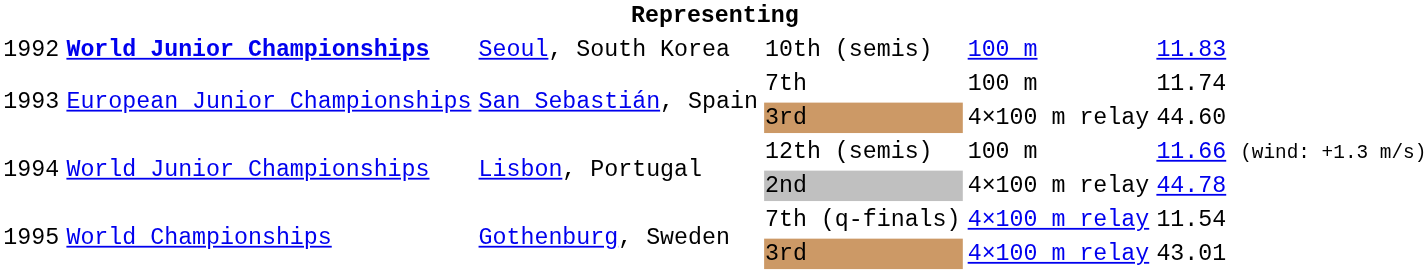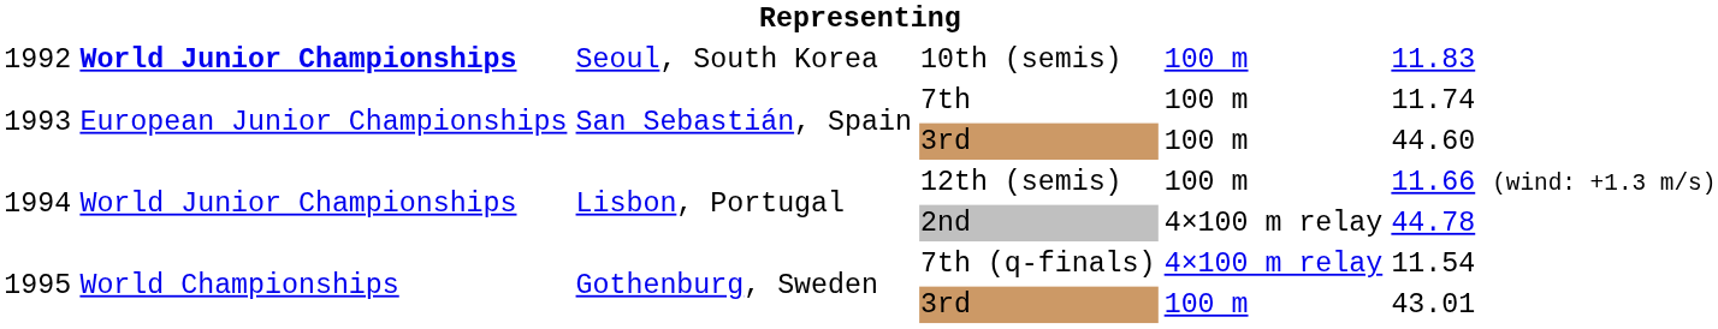1993 / 3rd | column 5: 4×100 m relay -> 100 m
1995 / 3rd | column 5: 4×100 m relay -> 100 m
